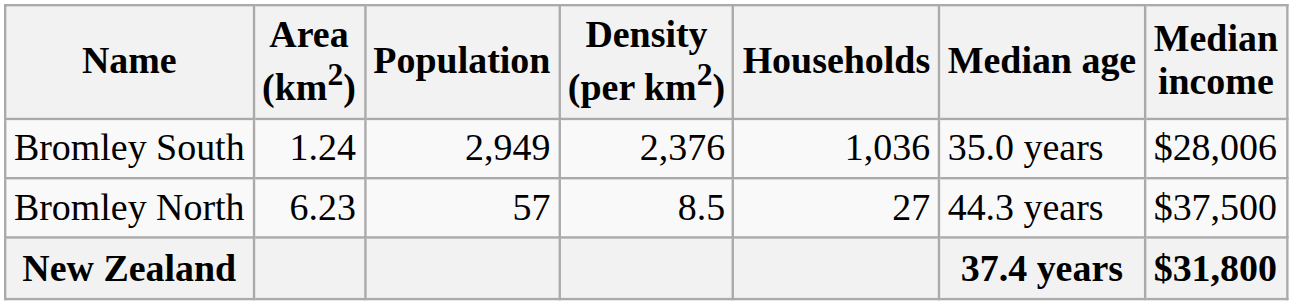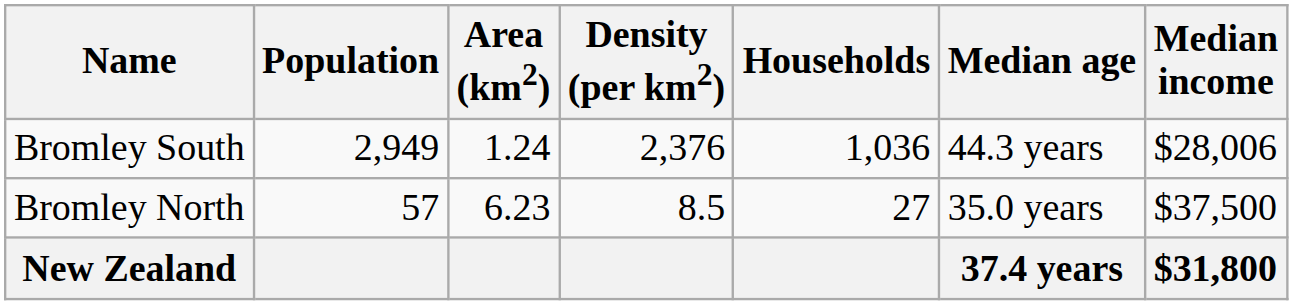columns swapped: Area (km2) <-> Population
Bromley South | Median age: 35.0 years -> 44.3 years
Bromley North | Median age: 44.3 years -> 35.0 years
